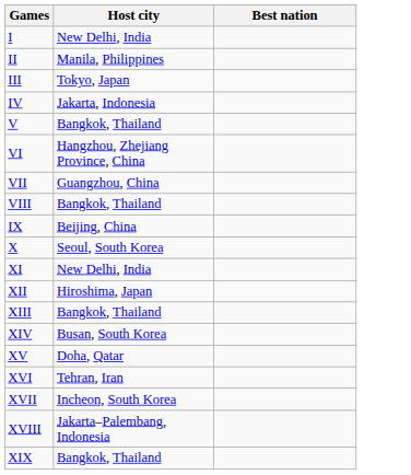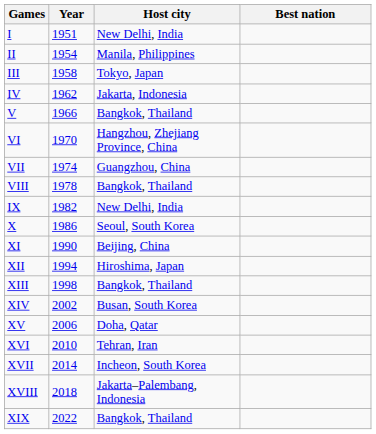+ column: Year | 1951 | 1954 | 1958 | 1962 | 1966 | 1970 | 1974 | 1978 | 1982 | 1986 | 1990 | 1994 | 1998 | 2002 | 2006 | 2010 | 2014 | 2018 | 2022
IX | Host city: Beijing, China -> New Delhi, India
XI | Host city: New Delhi, India -> Beijing, China
